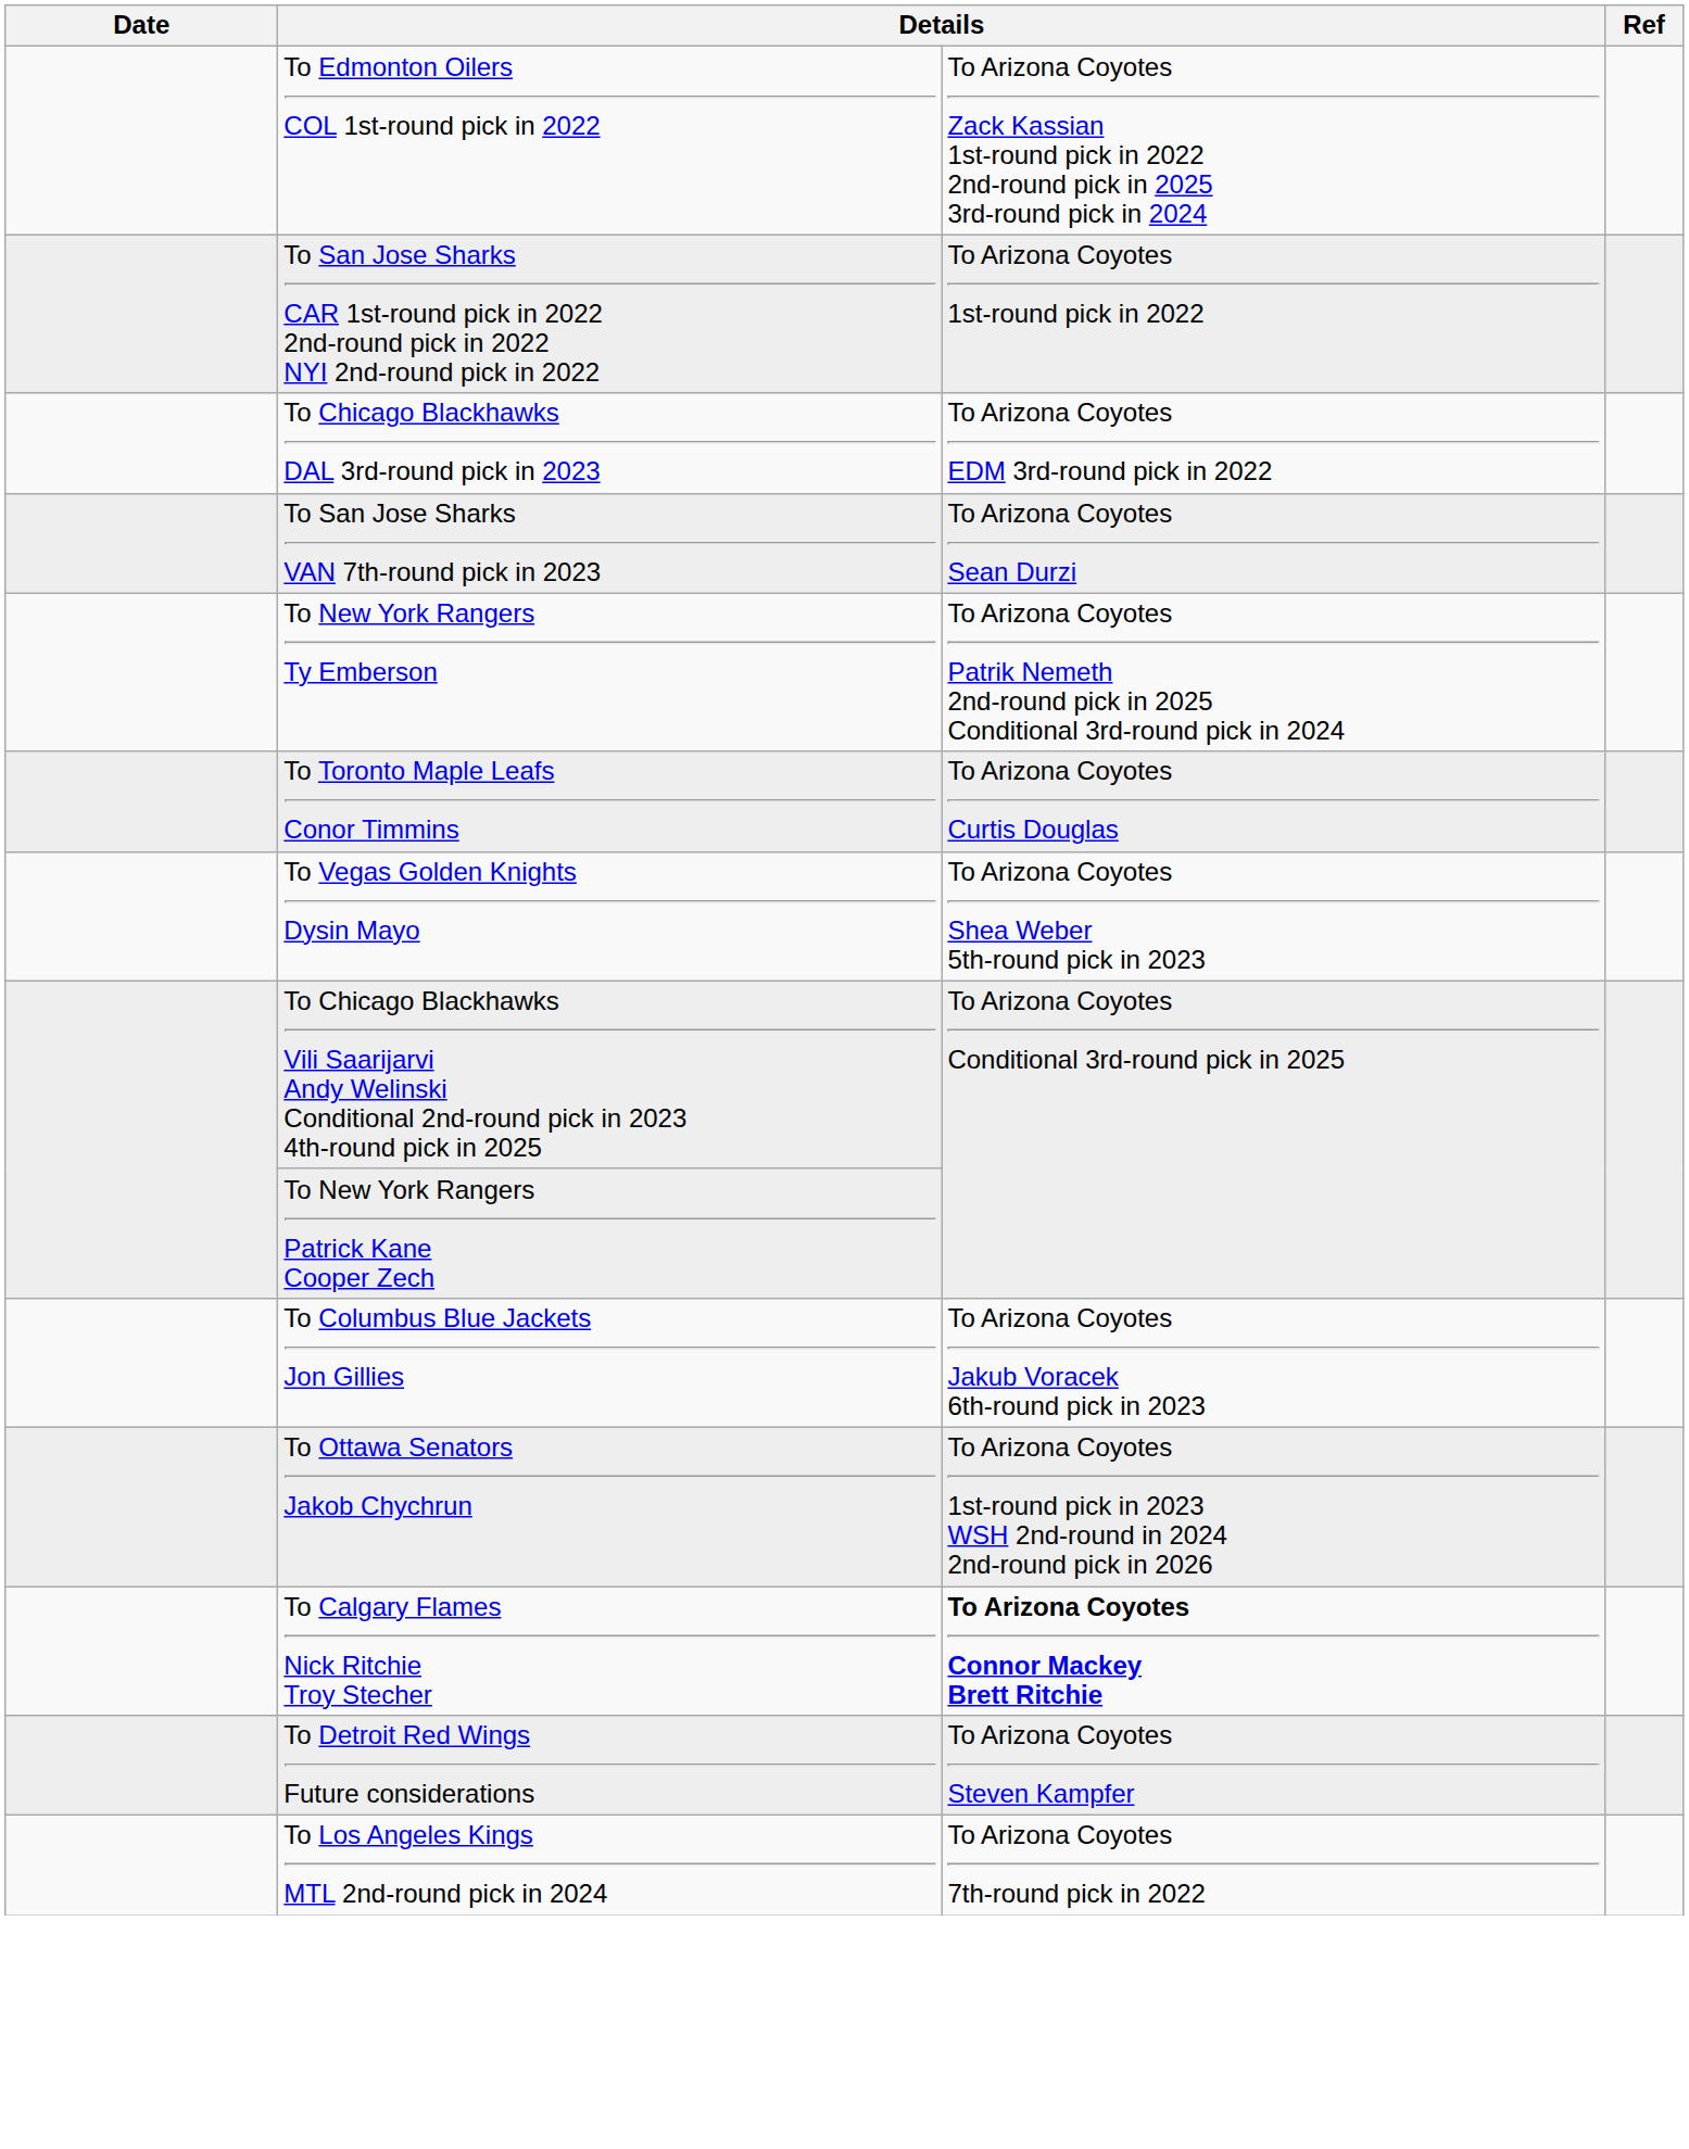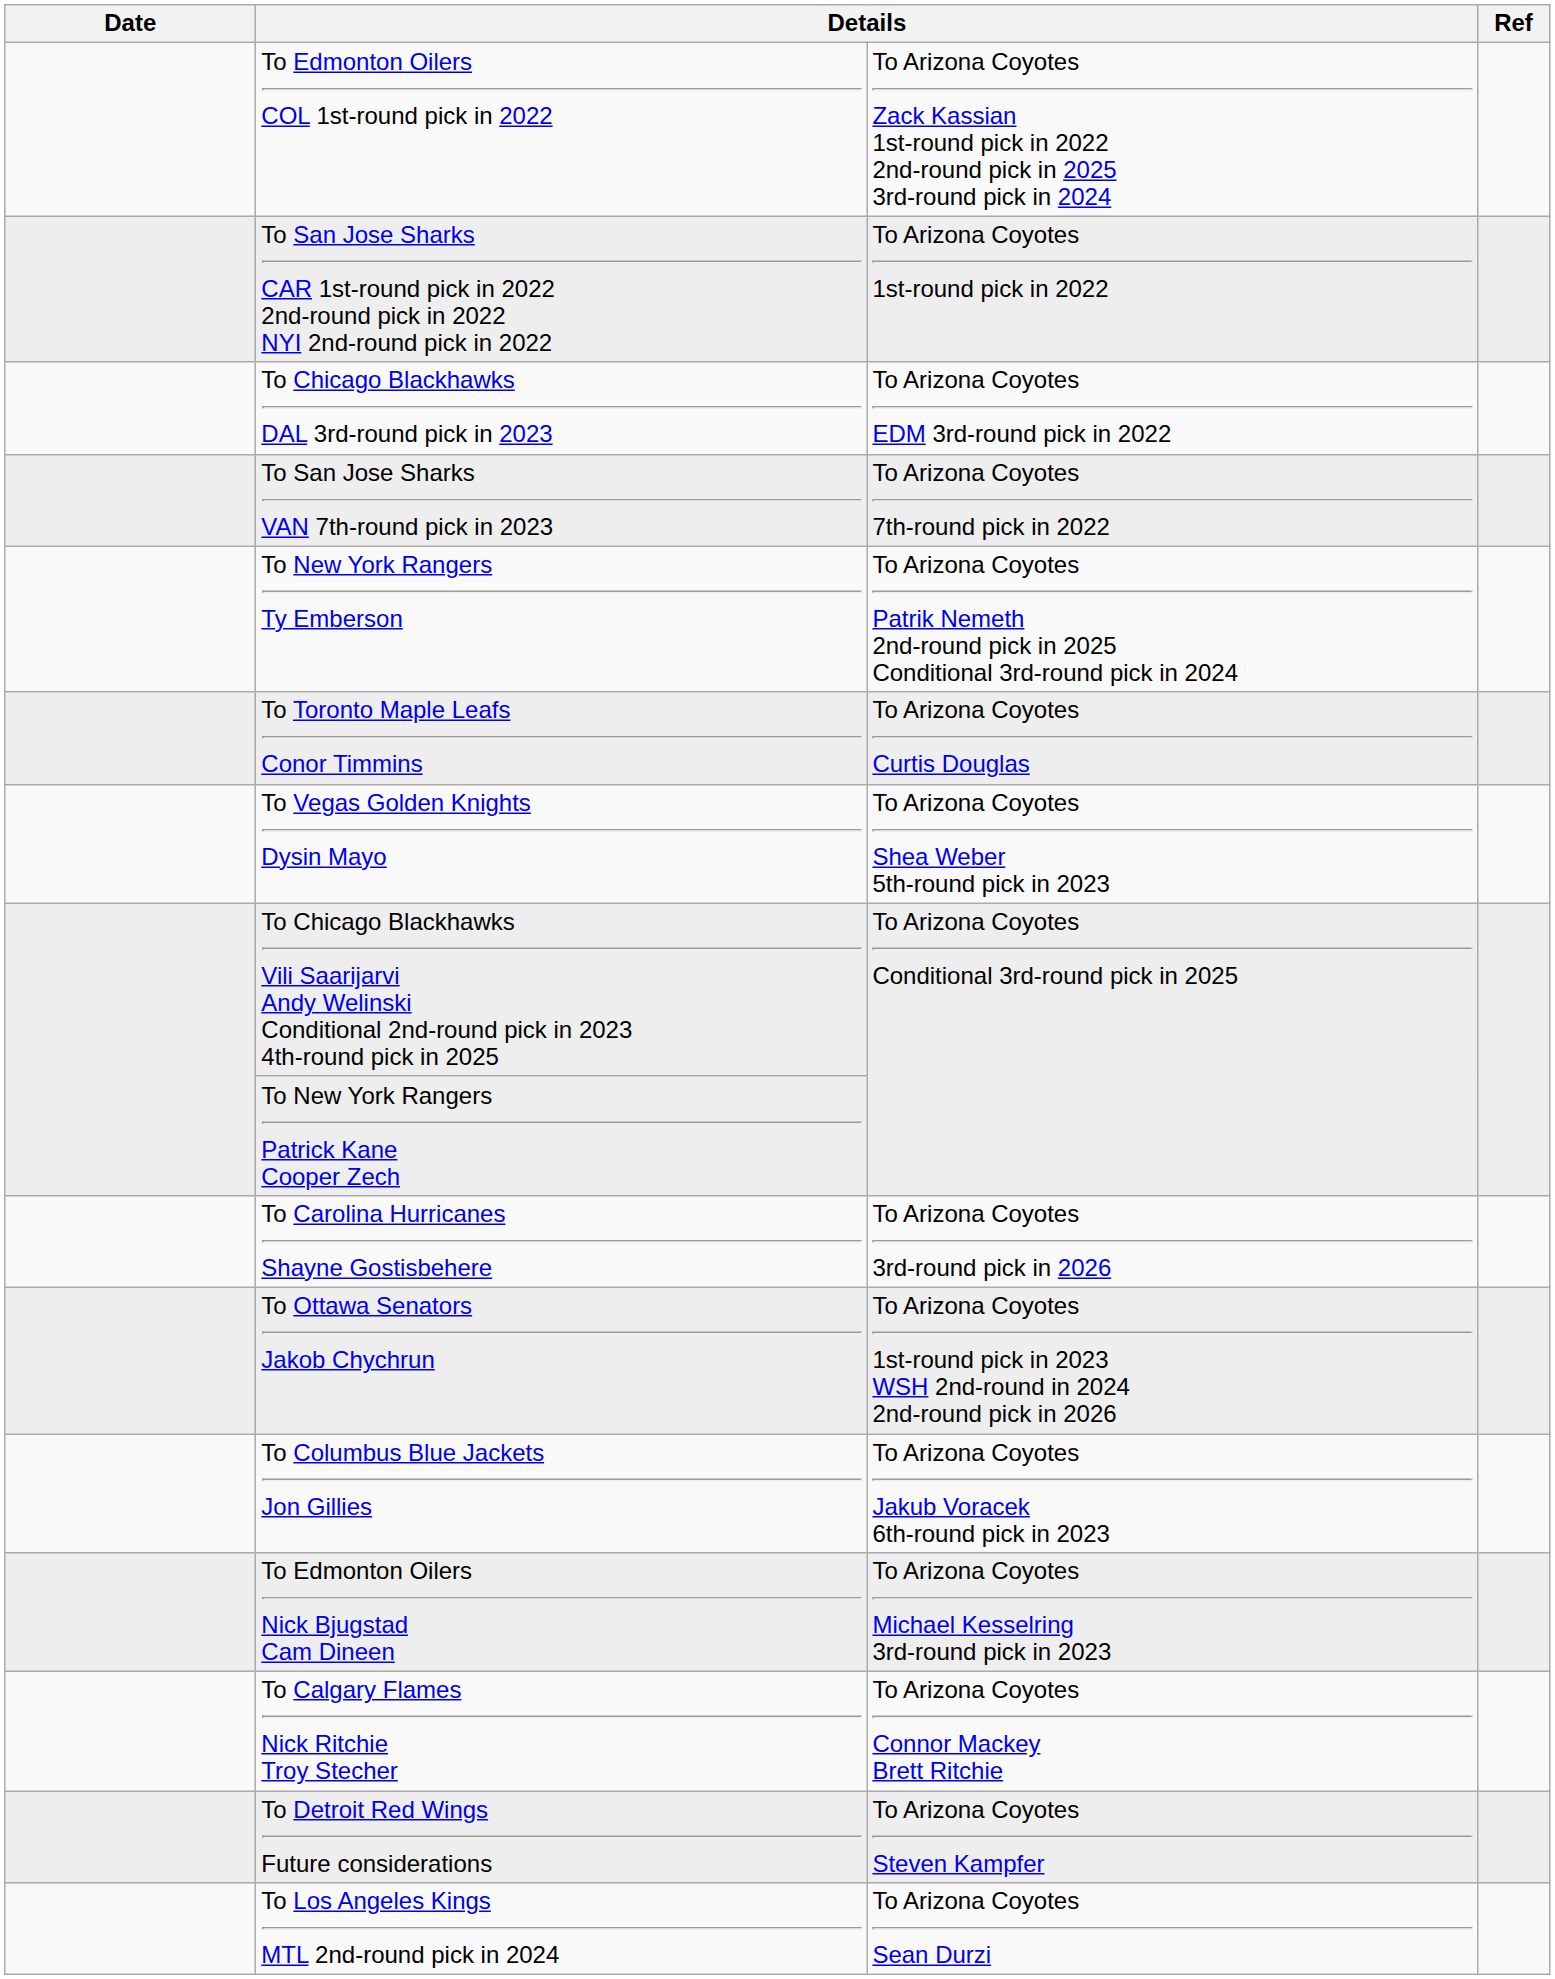To San Jose Sharks VAN 7th-round pick in 2023 | column 3: To Arizona Coyotes Sean Durzi -> To Arizona Coyotes 7th-round pick in 2022
+ row: To Carolina Hurricanes Shayne Gostisbehere | To Arizona Coyotes 3rd-round pick in 2026
rows swapped: To Ottawa Senators Jakob Chychrun <-> To Columbus Blue Jackets Jon Gillies
+ row: To Edmonton Oilers Nick Bjugstad Cam Dineen | To Arizona Coyotes Michael Kesselring 3rd-round pick in 2023
To Calgary Flames Nick Ritchie Troy Stecher | column 3: bold -> normal
To Los Angeles Kings MTL 2nd-round pick in 2024 | column 3: To Arizona Coyotes 7th-round pick in 2022 -> To Arizona Coyotes Sean Durzi
